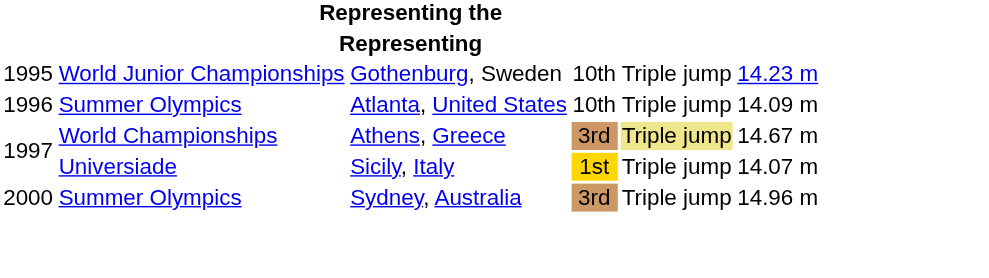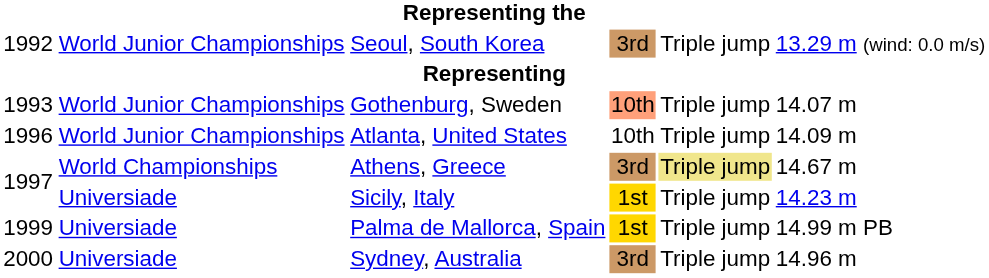+ row: 1992 | World Junior Championships | Seoul, South Korea | 3rd | Triple jump | 13.29 m (wind: 0.0 m/s)
Gothenburg, Sweden | column 1: 1995 -> 1993
Gothenburg, Sweden | column 4: no background -> lightsalmon background
Gothenburg, Sweden | column 6: 14.23 m -> 14.07 m
Atlanta, United States | column 2: Summer Olympics -> World Junior Championships
Sicily, Italy | column 6: 14.07 m -> 14.23 m
+ row: 1999 | Universiade | Palma de Mallorca, Spain | 1st | Triple jump | 14.99 m PB
Sydney, Australia | column 2: Summer Olympics -> Universiade
